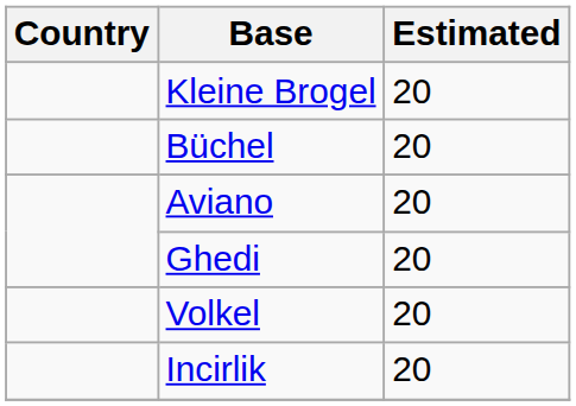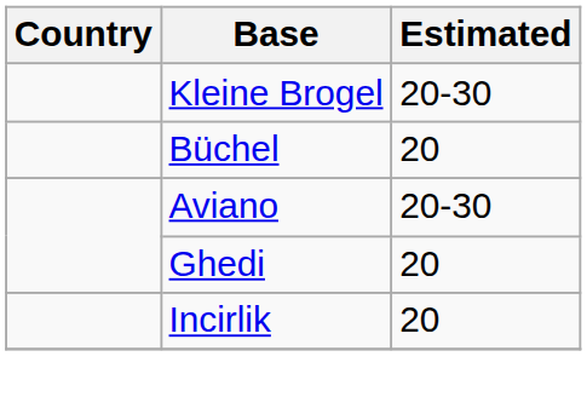Kleine Brogel | Estimated: 20 -> 20-30
Aviano | Estimated: 20 -> 20-30
- row: Volkel | 20
